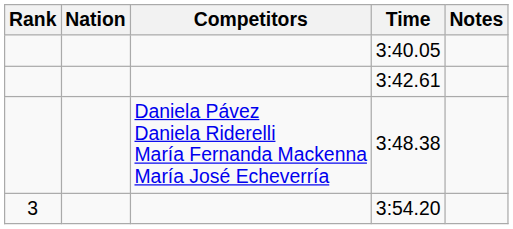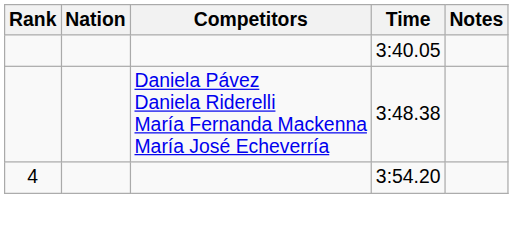- row: 3:42.61
3:54.20 | Rank: 3 -> 4
